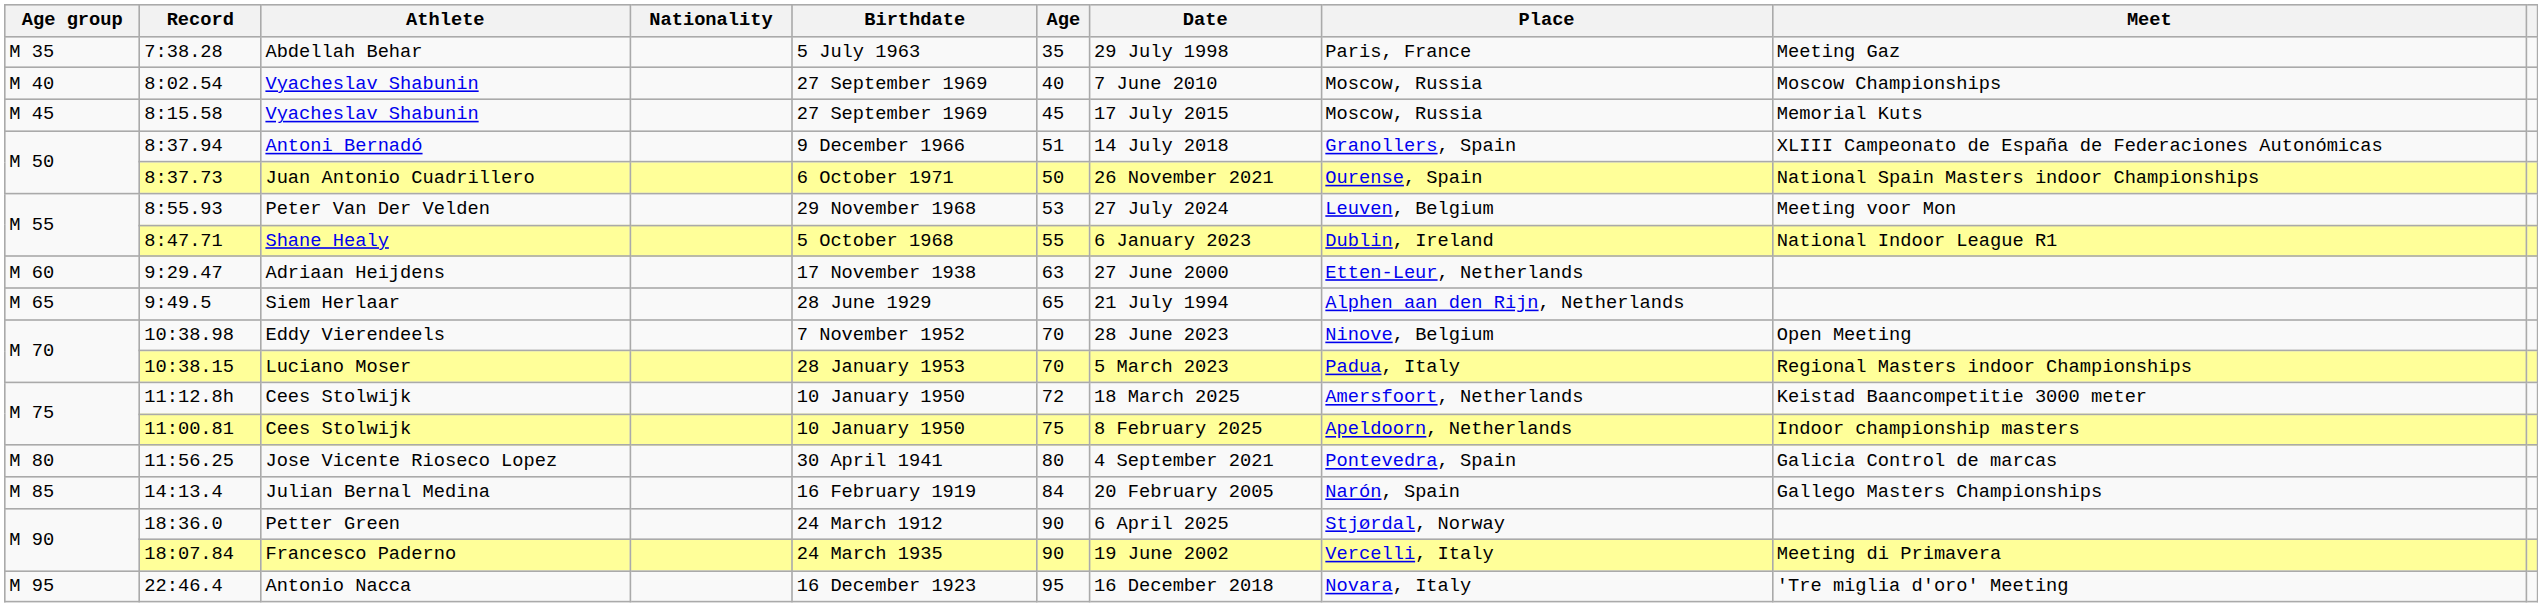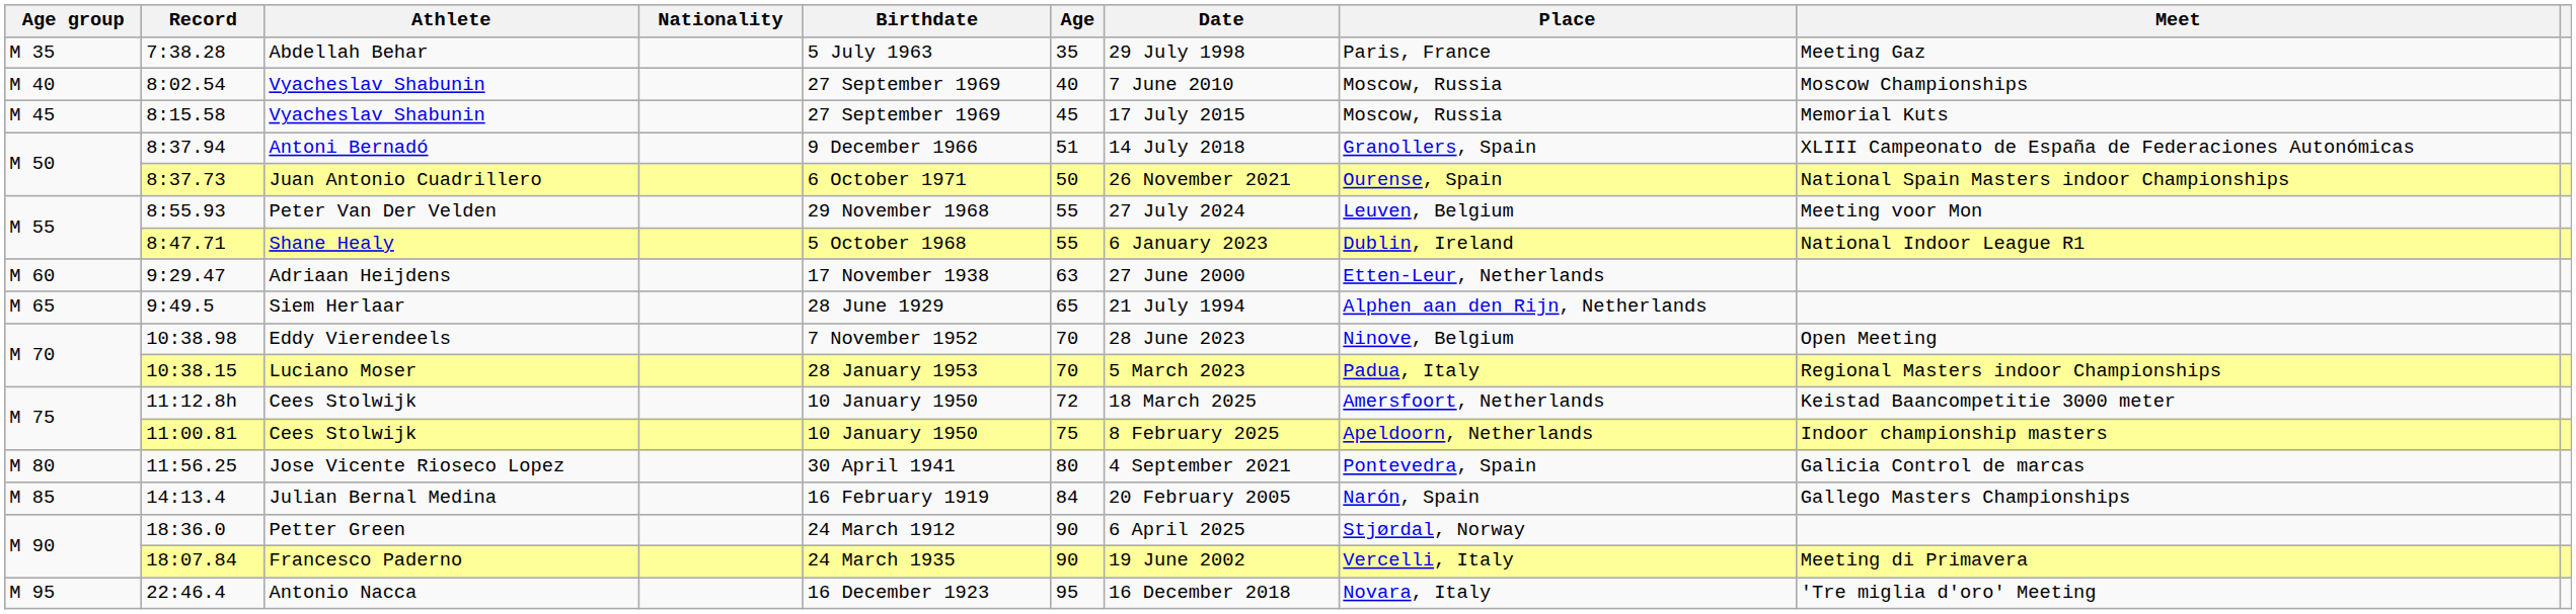8:55.93 | Age: 53 -> 55
